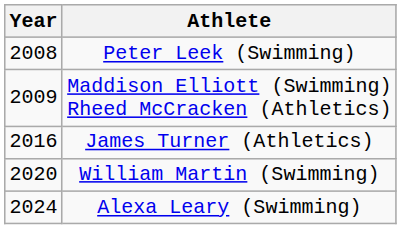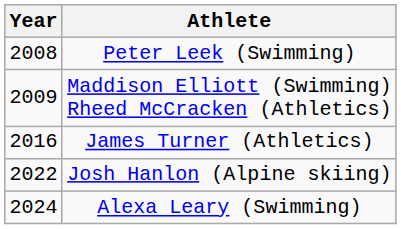- row: 2020 | William Martin (Swimming)
+ row: 2022 | Josh Hanlon (Alpine skiing)
